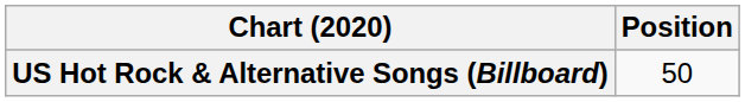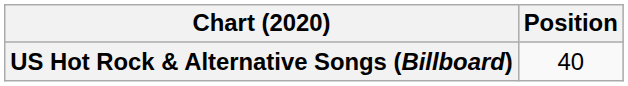US Hot Rock & Alternative Songs (Billboard) | Position: 50 -> 40
